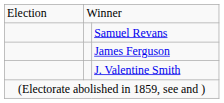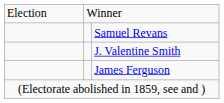rows swapped: J. Valentine Smith <-> James Ferguson
